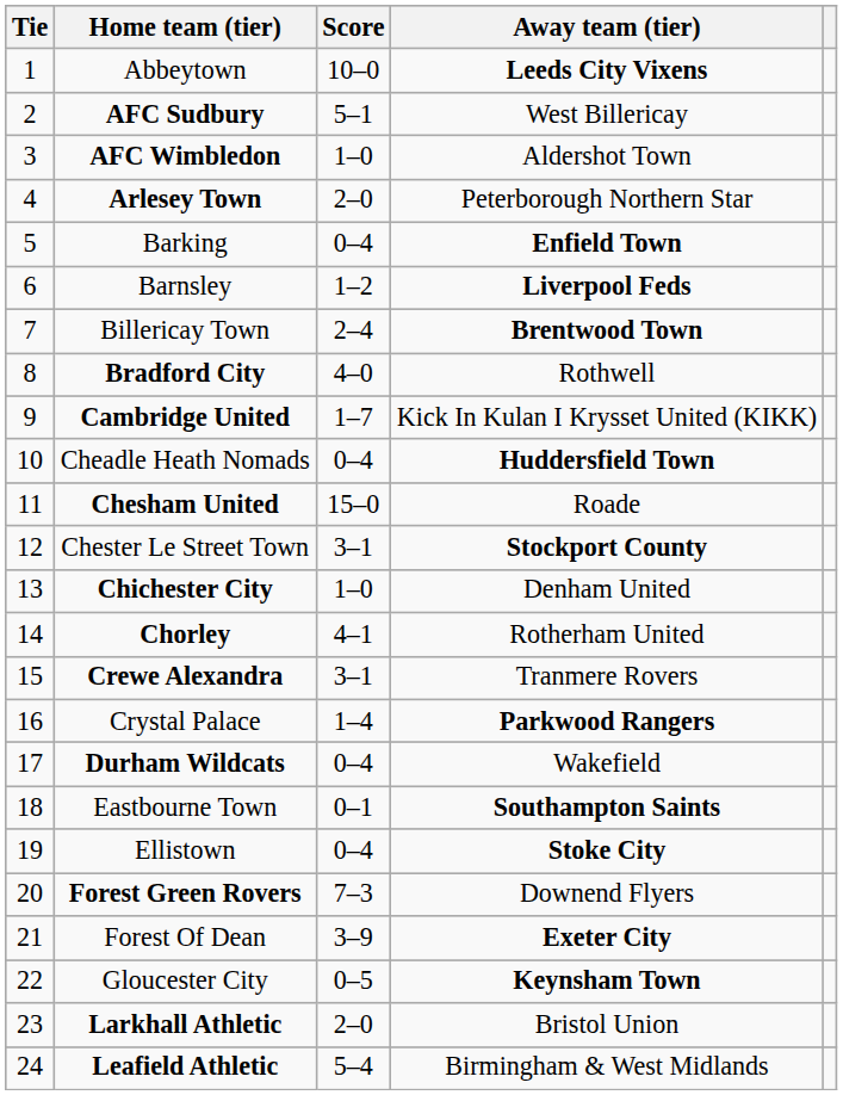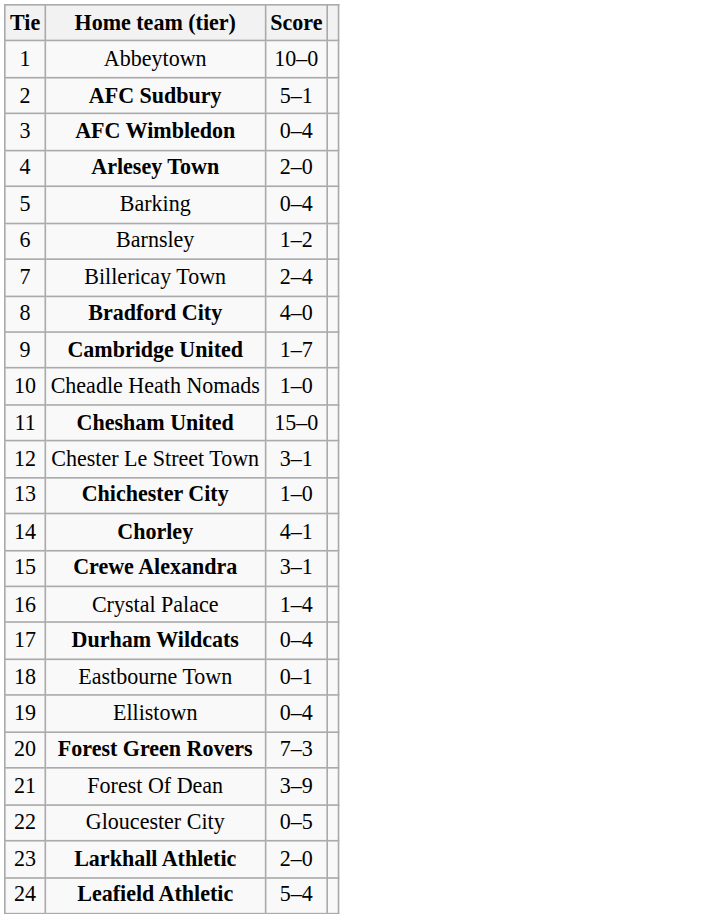- column: Away team (tier) | Leeds City Vixens | West Billericay | Aldershot Town | Peterborough Northern Star | Enfield Town | Liverpool Feds | Brentwood Town | Rothwell | Kick In Kulan I Krysset United (KIKK) | Huddersfield Town | Roade | Stockport County | Denham United | Rotherham United | Tranmere Rovers | Parkwood Rangers | Wakefield | Southampton Saints | Stoke City | Downend Flyers | Exeter City | Keynsham Town | Bristol Union | Birmingham & West Midlands
AFC Wimbledon | Score: 1–0 -> 0–4
Cheadle Heath Nomads | Score: 0–4 -> 1–0
